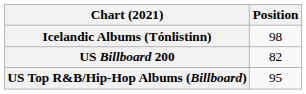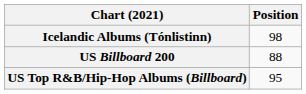US Billboard 200 | Position: 82 -> 88
